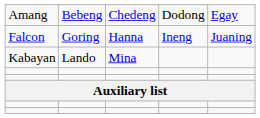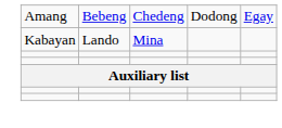- row: Falcon | Goring | Hanna | Ineng | Juaning
